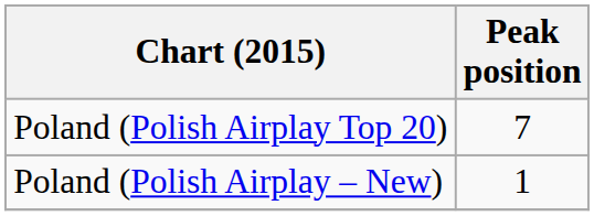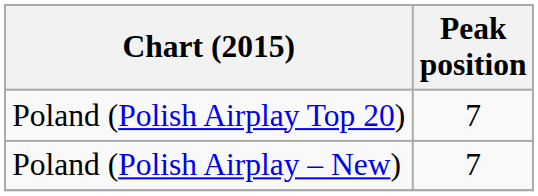Poland (Polish Airplay – New) | Peak position: 1 -> 7
